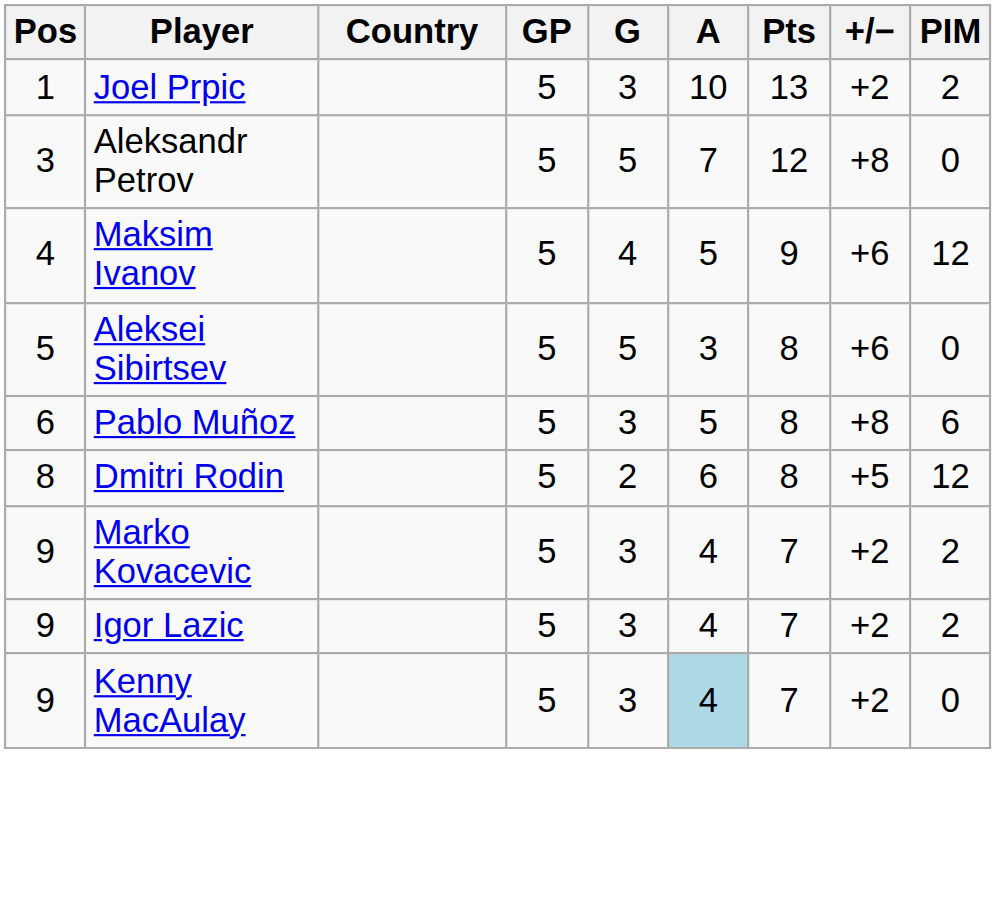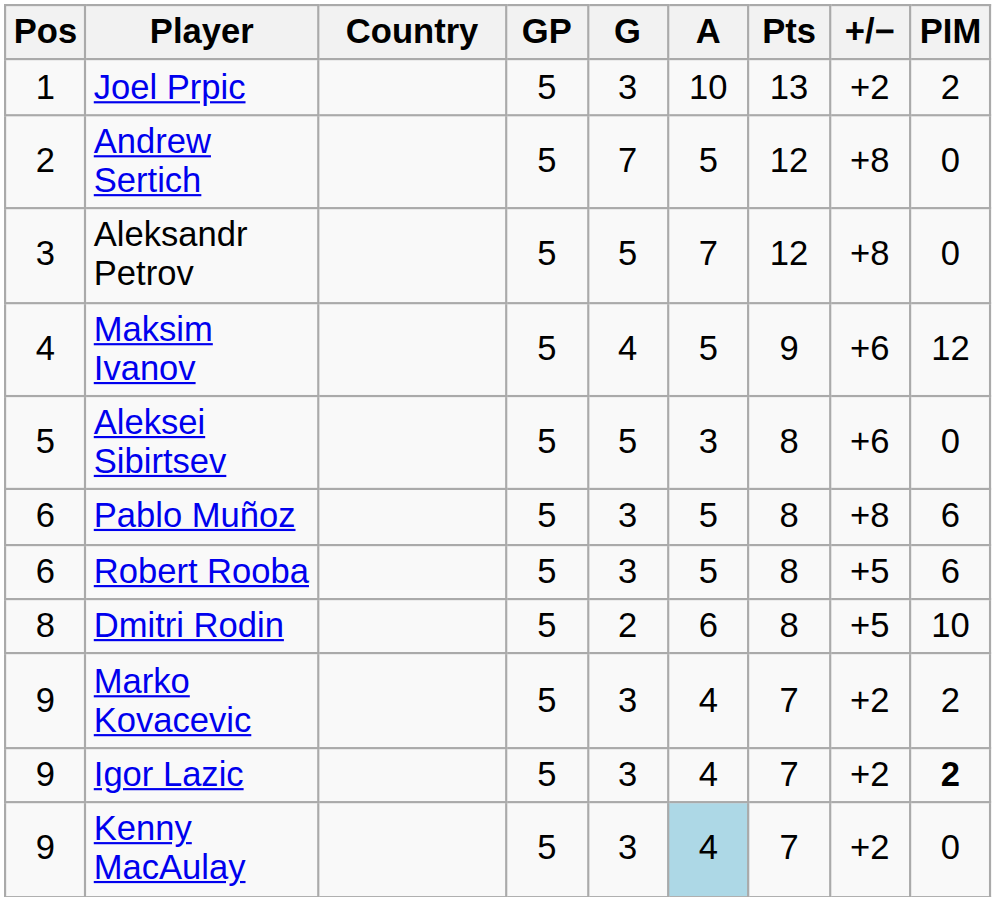+ row: 2 | Andrew Sertich | 5 | 7 | 5 | 12 | +8 | 0
+ row: 6 | Robert Rooba | 5 | 3 | 5 | 8 | +5 | 6
Dmitri Rodin | PIM: 12 -> 10
Igor Lazic | PIM: normal -> bold
